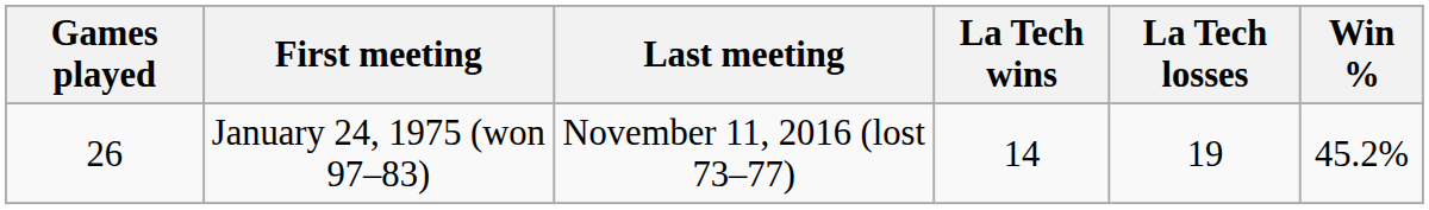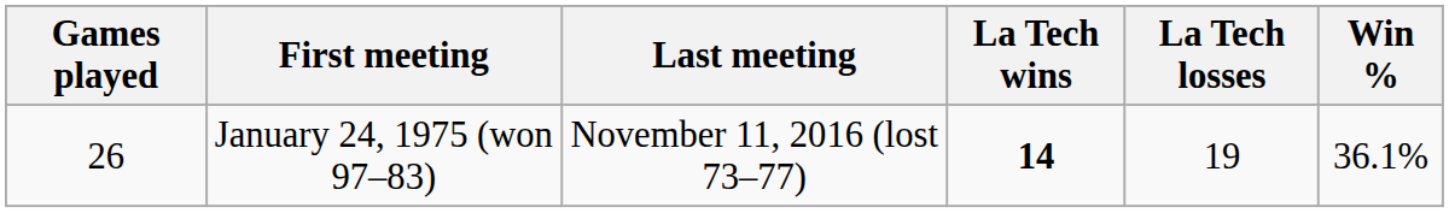January 24, 1975 (won 97–83) | La Tech wins: normal -> bold
January 24, 1975 (won 97–83) | Win %: 45.2% -> 36.1%
